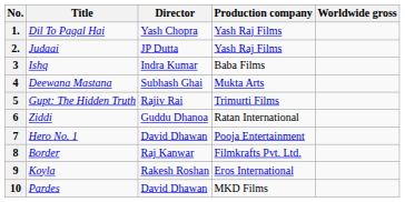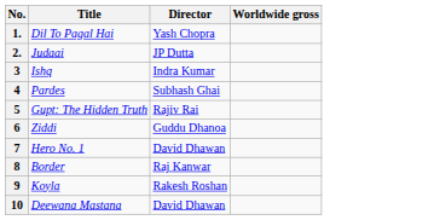- column: Production company | Yash Raj Films | Yash Raj Films | Baba Films | Mukta Arts | Trimurti Films | Ratan International | Pooja Entertainment | Filmkrafts Pvt. Ltd. | Eros International | MKD Films
4 | Title: Deewana Mastana -> Pardes
10 | Title: Pardes -> Deewana Mastana
